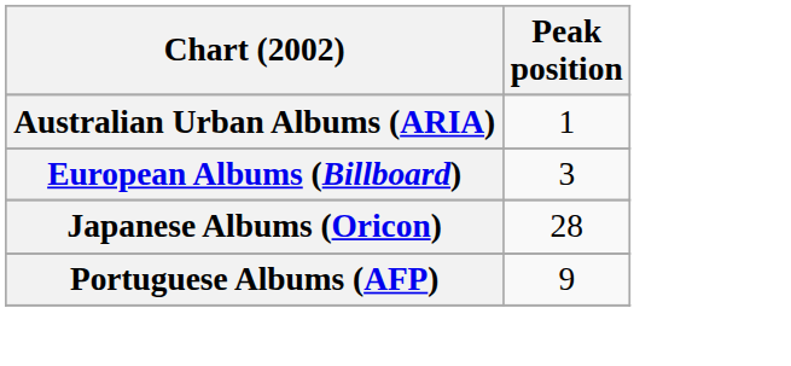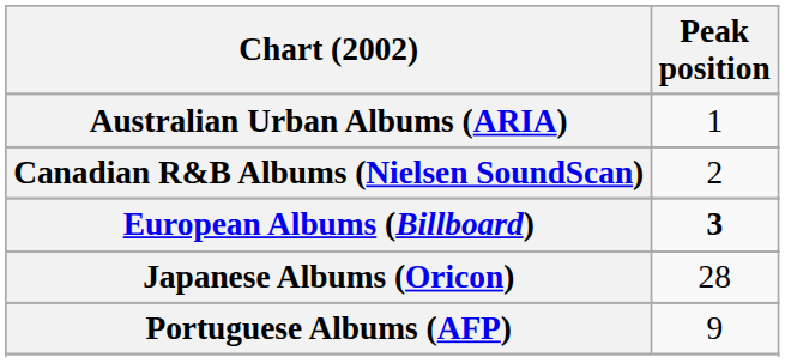+ row: Canadian R&B Albums (Nielsen SoundScan) | 2
European Albums (Billboard) | Peak position: normal -> bold
